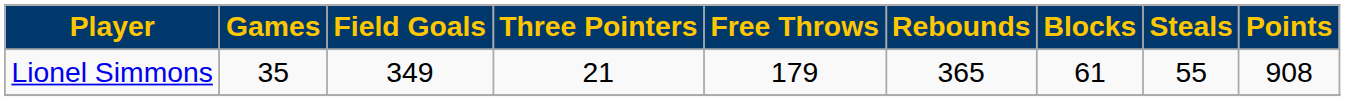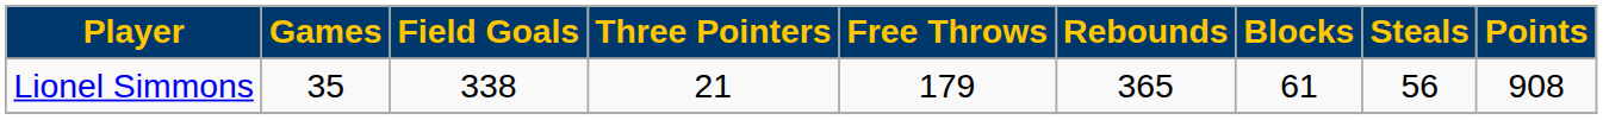Lionel Simmons | Field Goals: 349 -> 338
Lionel Simmons | Steals: 55 -> 56
